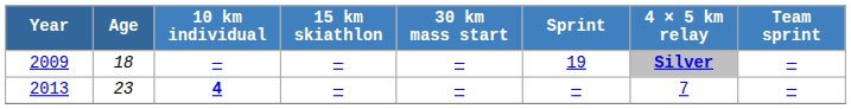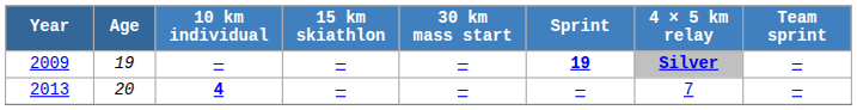2009 | Age: 18 -> 19
2009 | Sprint: normal -> bold
2013 | Age: 23 -> 20
